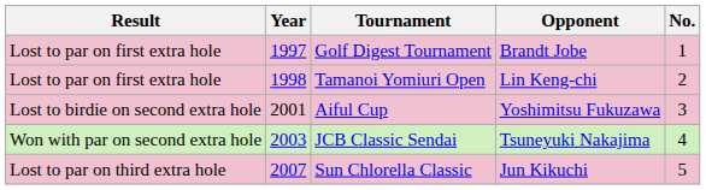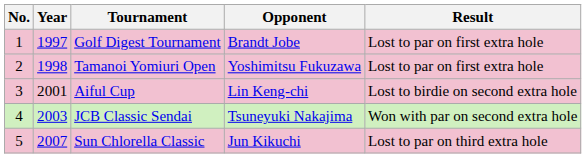columns swapped: No. <-> Result
Tamanoi Yomiuri Open | Opponent: Lin Keng-chi -> Yoshimitsu Fukuzawa
Aiful Cup | Opponent: Yoshimitsu Fukuzawa -> Lin Keng-chi
